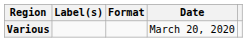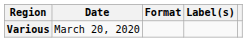columns swapped: Date <-> Label(s)
